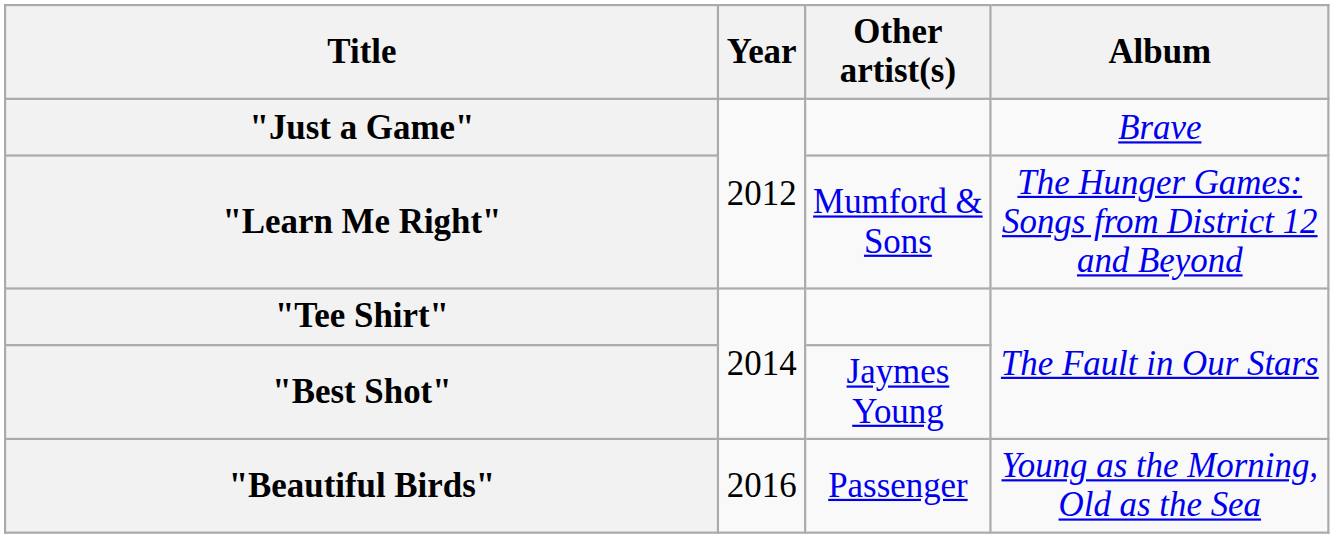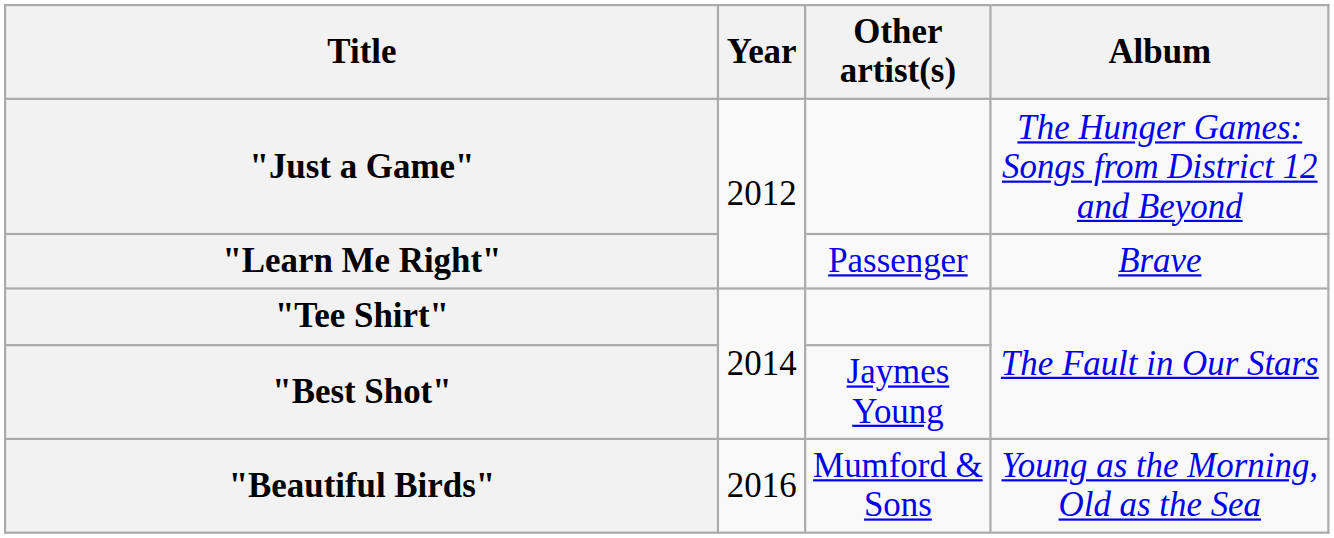"Just a Game" | Album: Brave -> The Hunger Games: Songs from District 12 and Beyond
"Learn Me Right" | Other artist(s): Mumford & Sons -> Passenger
"Learn Me Right" | Album: The Hunger Games: Songs from District 12 and Beyond -> Brave
"Beautiful Birds" | Other artist(s): Passenger -> Mumford & Sons
